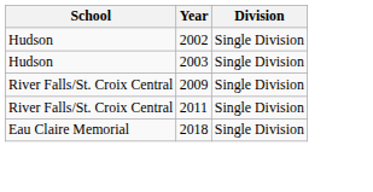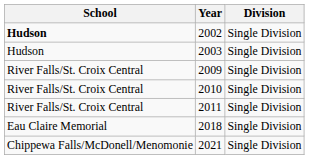2002 | School: normal -> bold
+ row: River Falls/St. Croix Central | 2010 | Single Division
+ row: Chippewa Falls/McDonell/Menomonie | 2021 | Single Division
